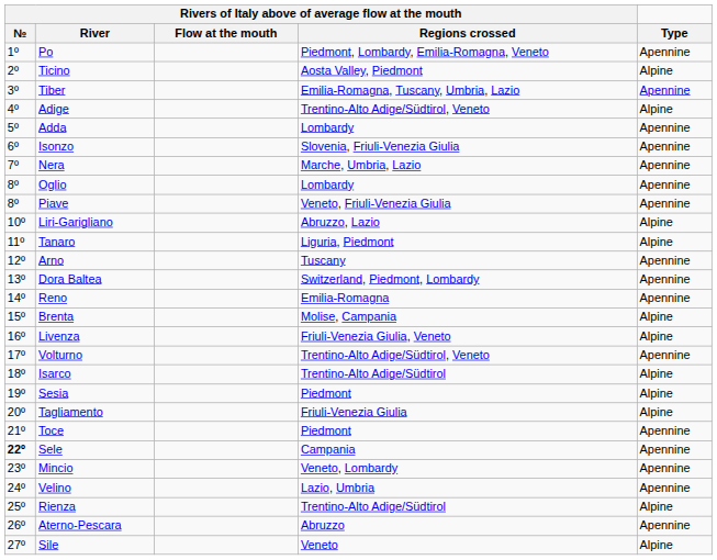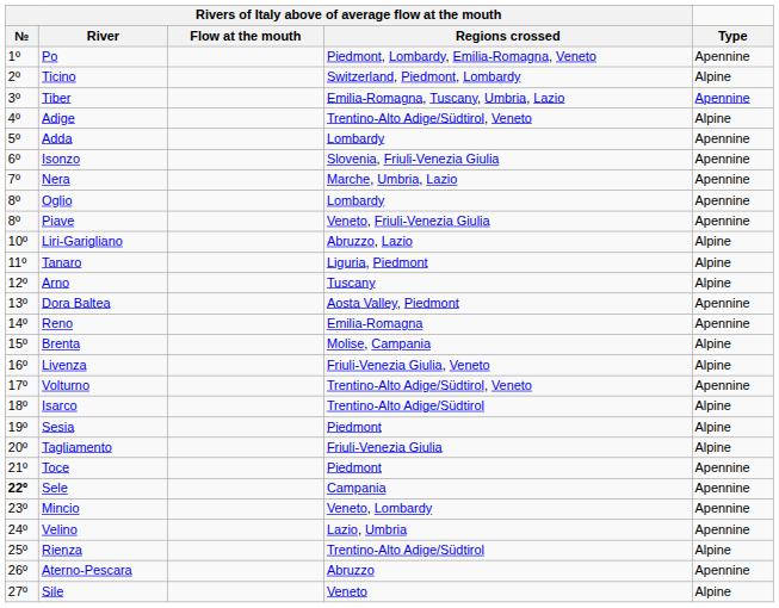Ticino | column 4: Aosta Valley, Piedmont -> Switzerland, Piedmont, Lombardy
Arno | Type: Apennine -> Alpine
Dora Baltea | column 4: Switzerland, Piedmont, Lombardy -> Aosta Valley, Piedmont
